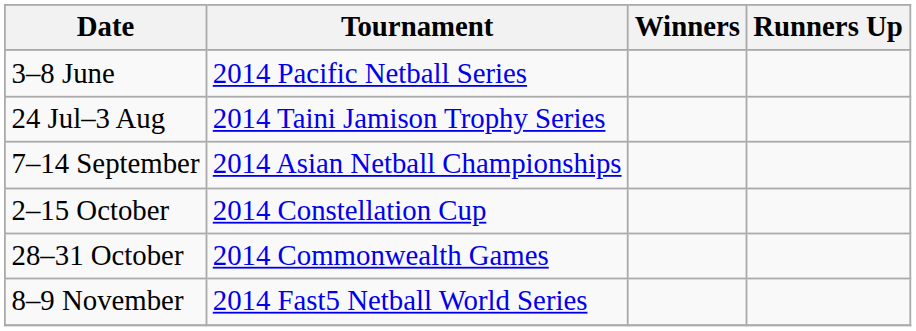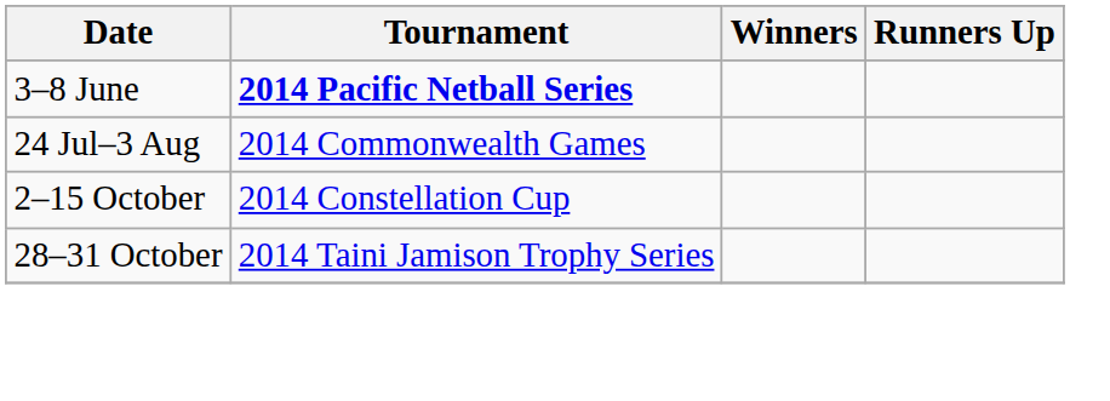3–8 June | Tournament: normal -> bold
24 Jul–3 Aug | Tournament: 2014 Taini Jamison Trophy Series -> 2014 Commonwealth Games
- row: 7–14 September | 2014 Asian Netball Championships
28–31 October | Tournament: 2014 Commonwealth Games -> 2014 Taini Jamison Trophy Series
- row: 8–9 November | 2014 Fast5 Netball World Series
